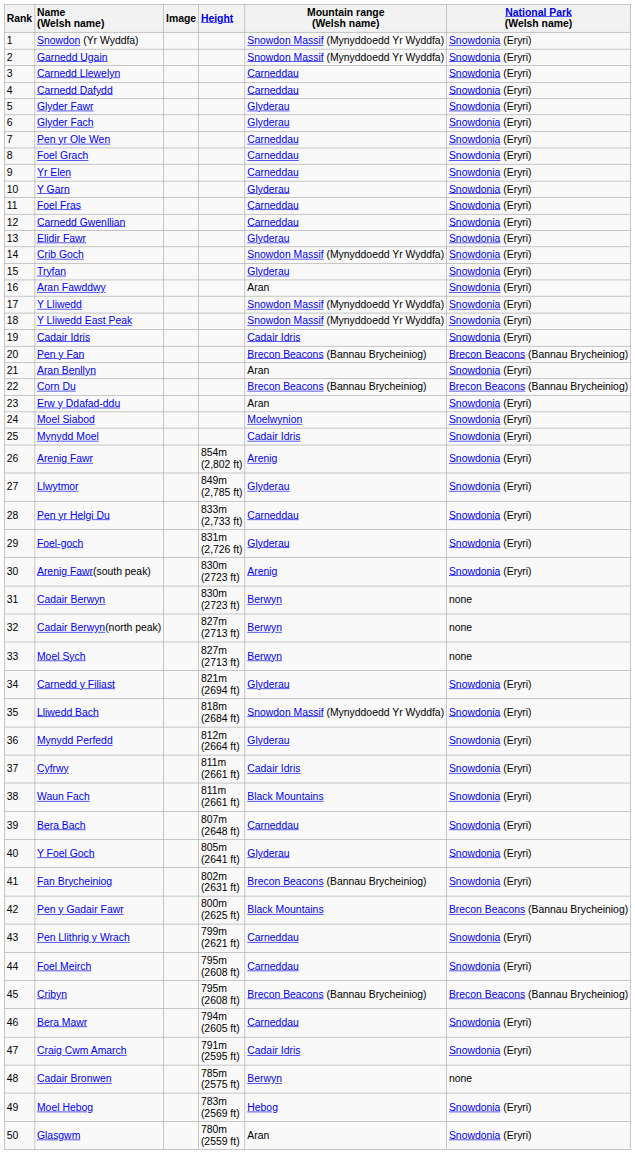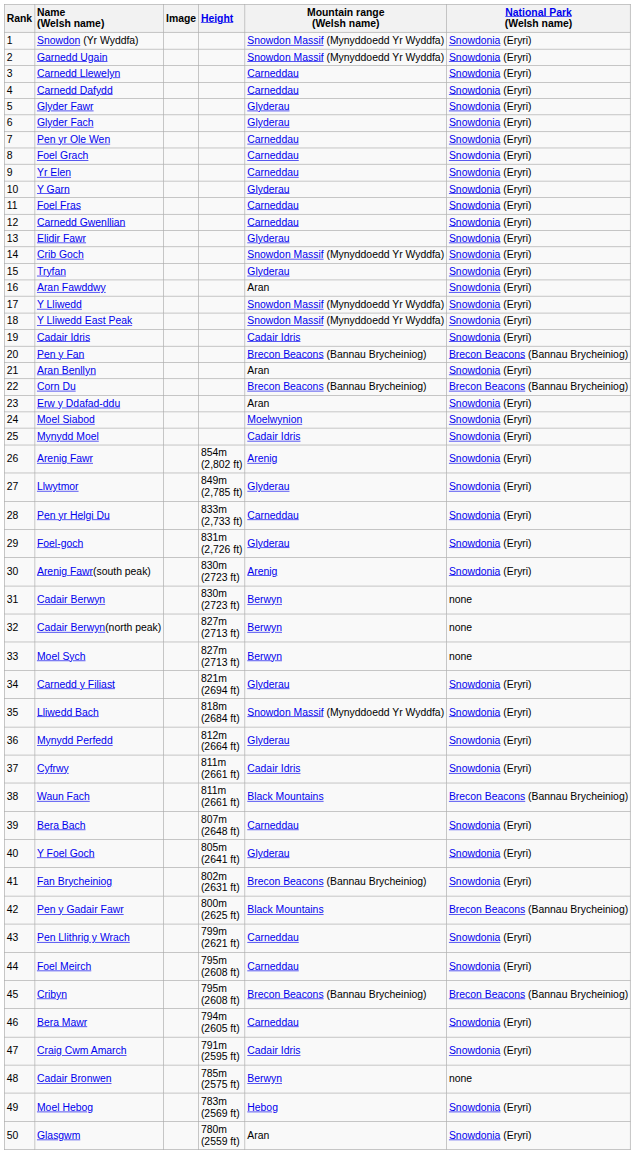Waun Fach | National Park (Welsh name): Snowdonia (Eryri) -> Brecon Beacons (Bannau Brycheiniog)
